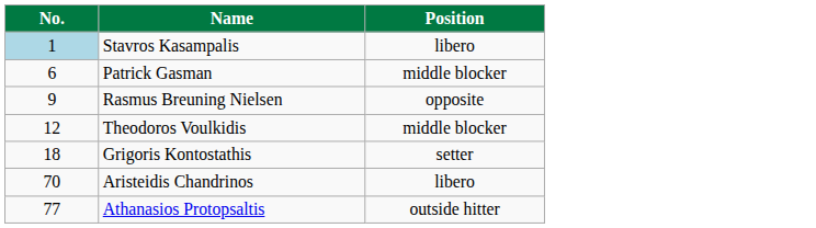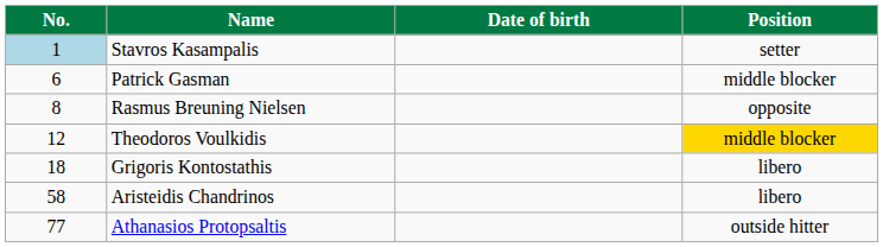+ column: Date of birth
Stavros Kasampalis | Position: libero -> setter
Rasmus Breuning Nielsen | No.: 9 -> 8
Theodoros Voulkidis | Position: no background -> gold background
Grigoris Kontostathis | Position: setter -> libero
Aristeidis Chandrinos | No.: 70 -> 58
